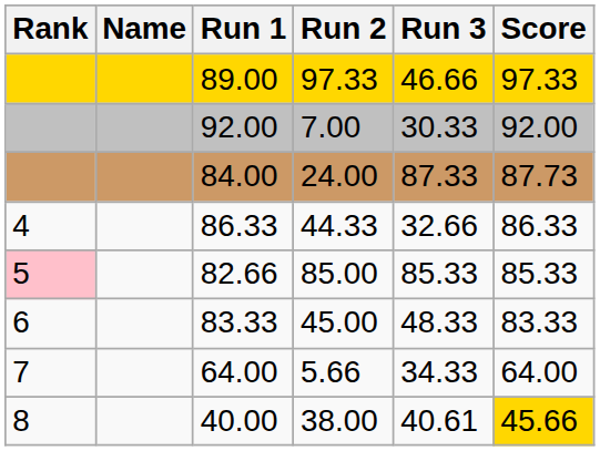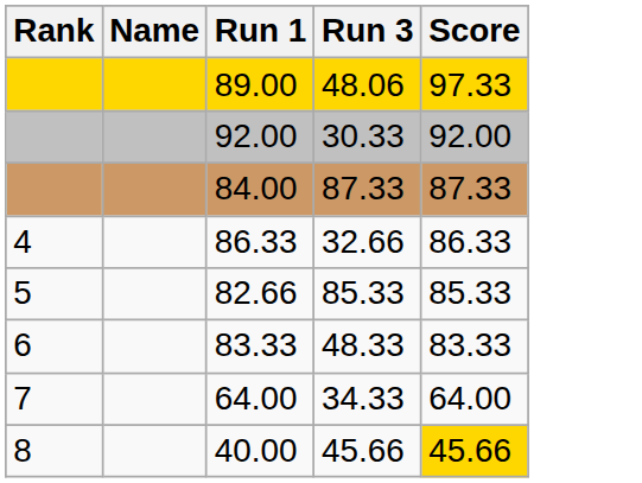- column: Run 2 | 97.33 | 7.00 | 24.00 | 44.33 | 85.00 | 45.00 | 5.66 | 38.00
89.00 | Run 3: 46.66 -> 48.06
84.00 | Score: 87.73 -> 87.33
82.66 | Rank: pink background -> no background
40.00 | Run 3: 40.61 -> 45.66
